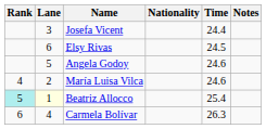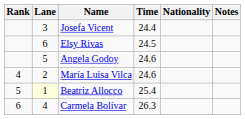columns swapped: Nationality <-> Time
Beatriz Allocco | Rank: paleturquoise background -> no background
